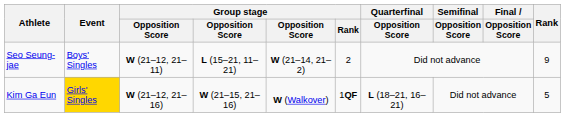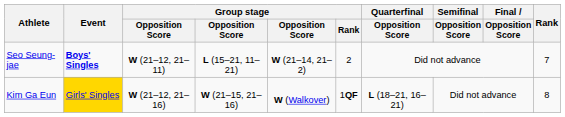Seo Seung-jae | Event: normal -> bold
Seo Seung-jae | Rank: 9 -> 7
Kim Ga Eun | Rank: 5 -> 8
